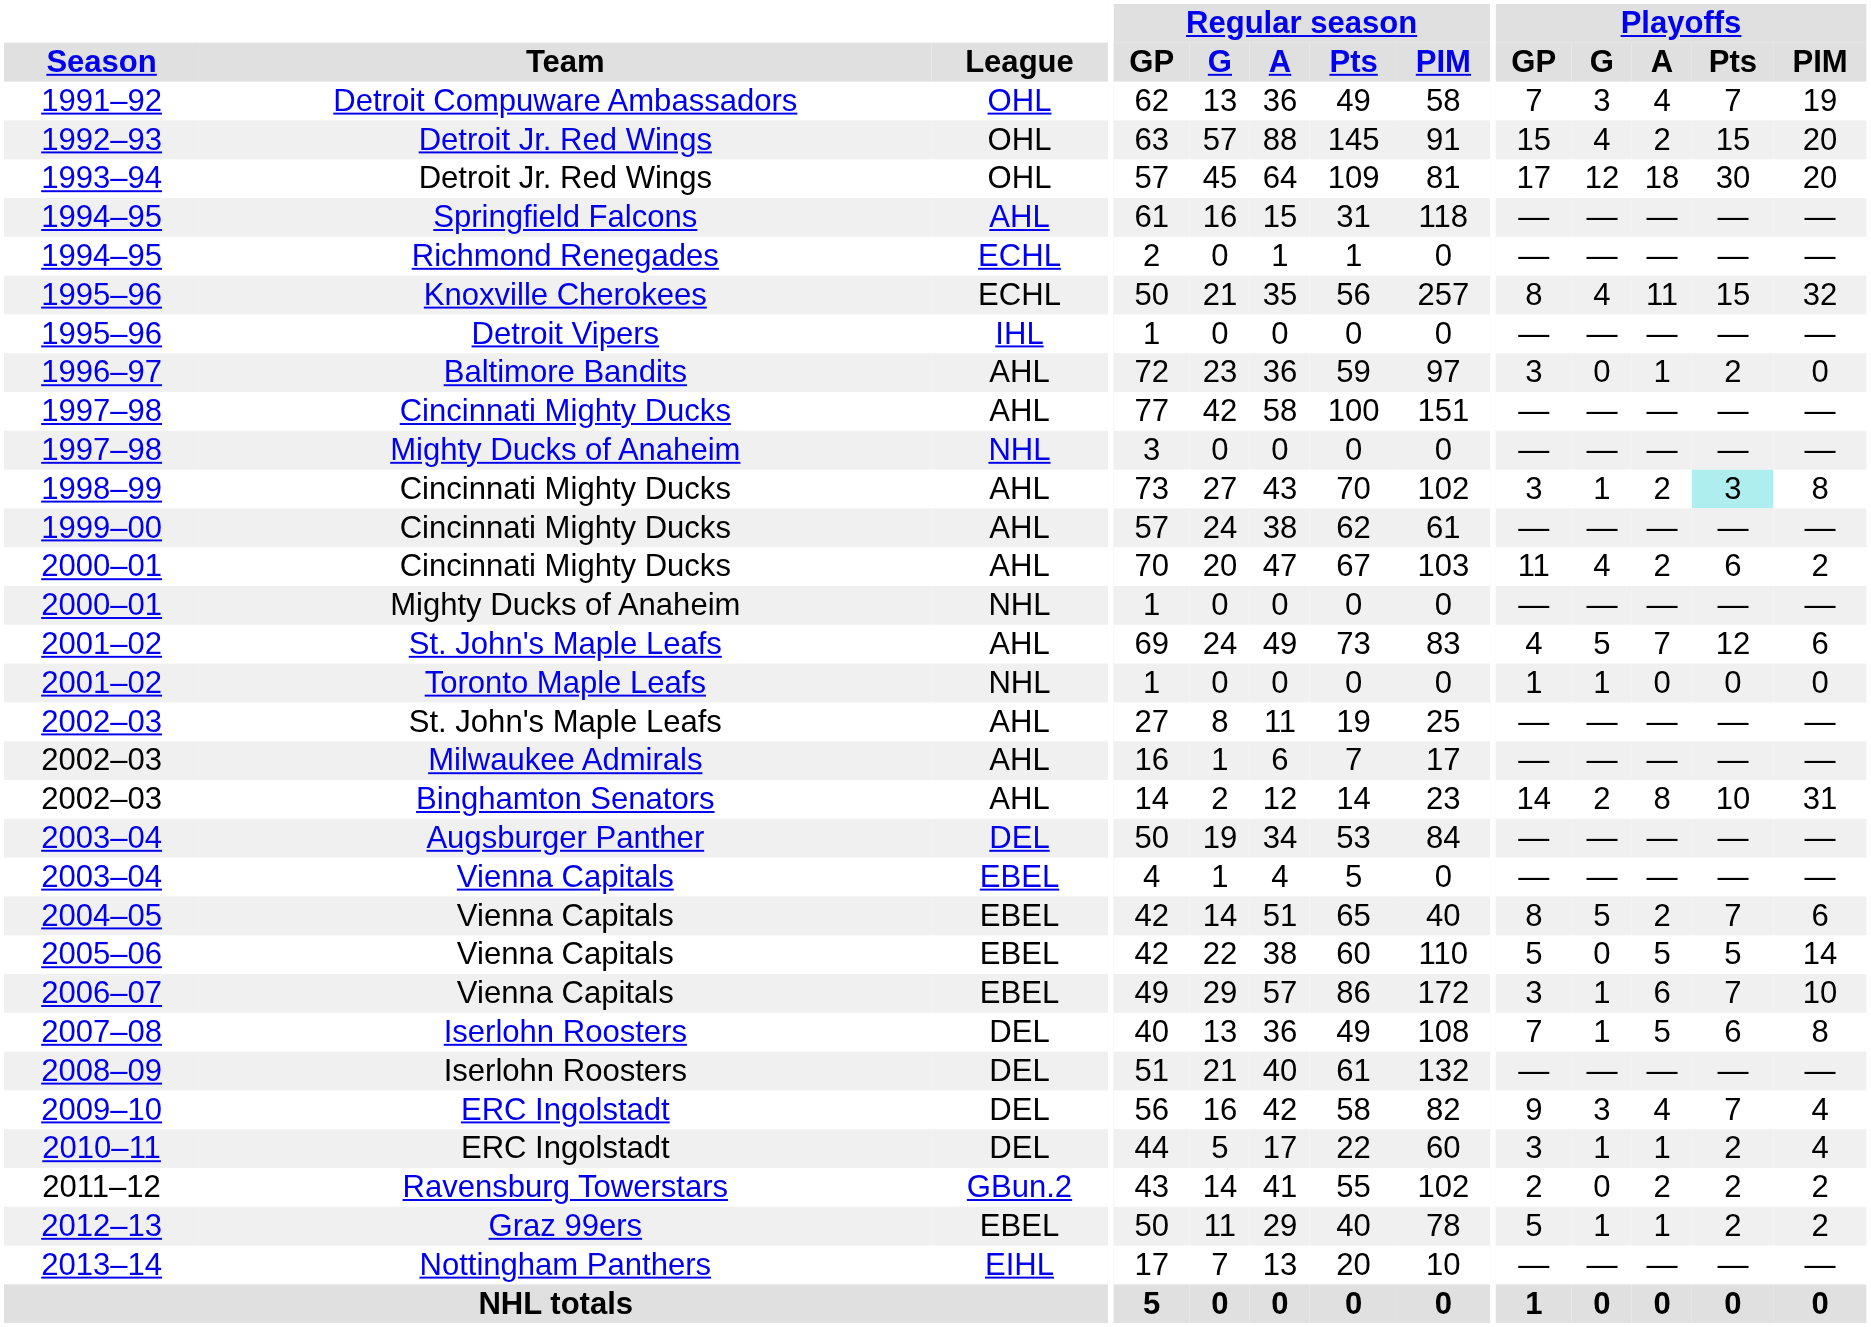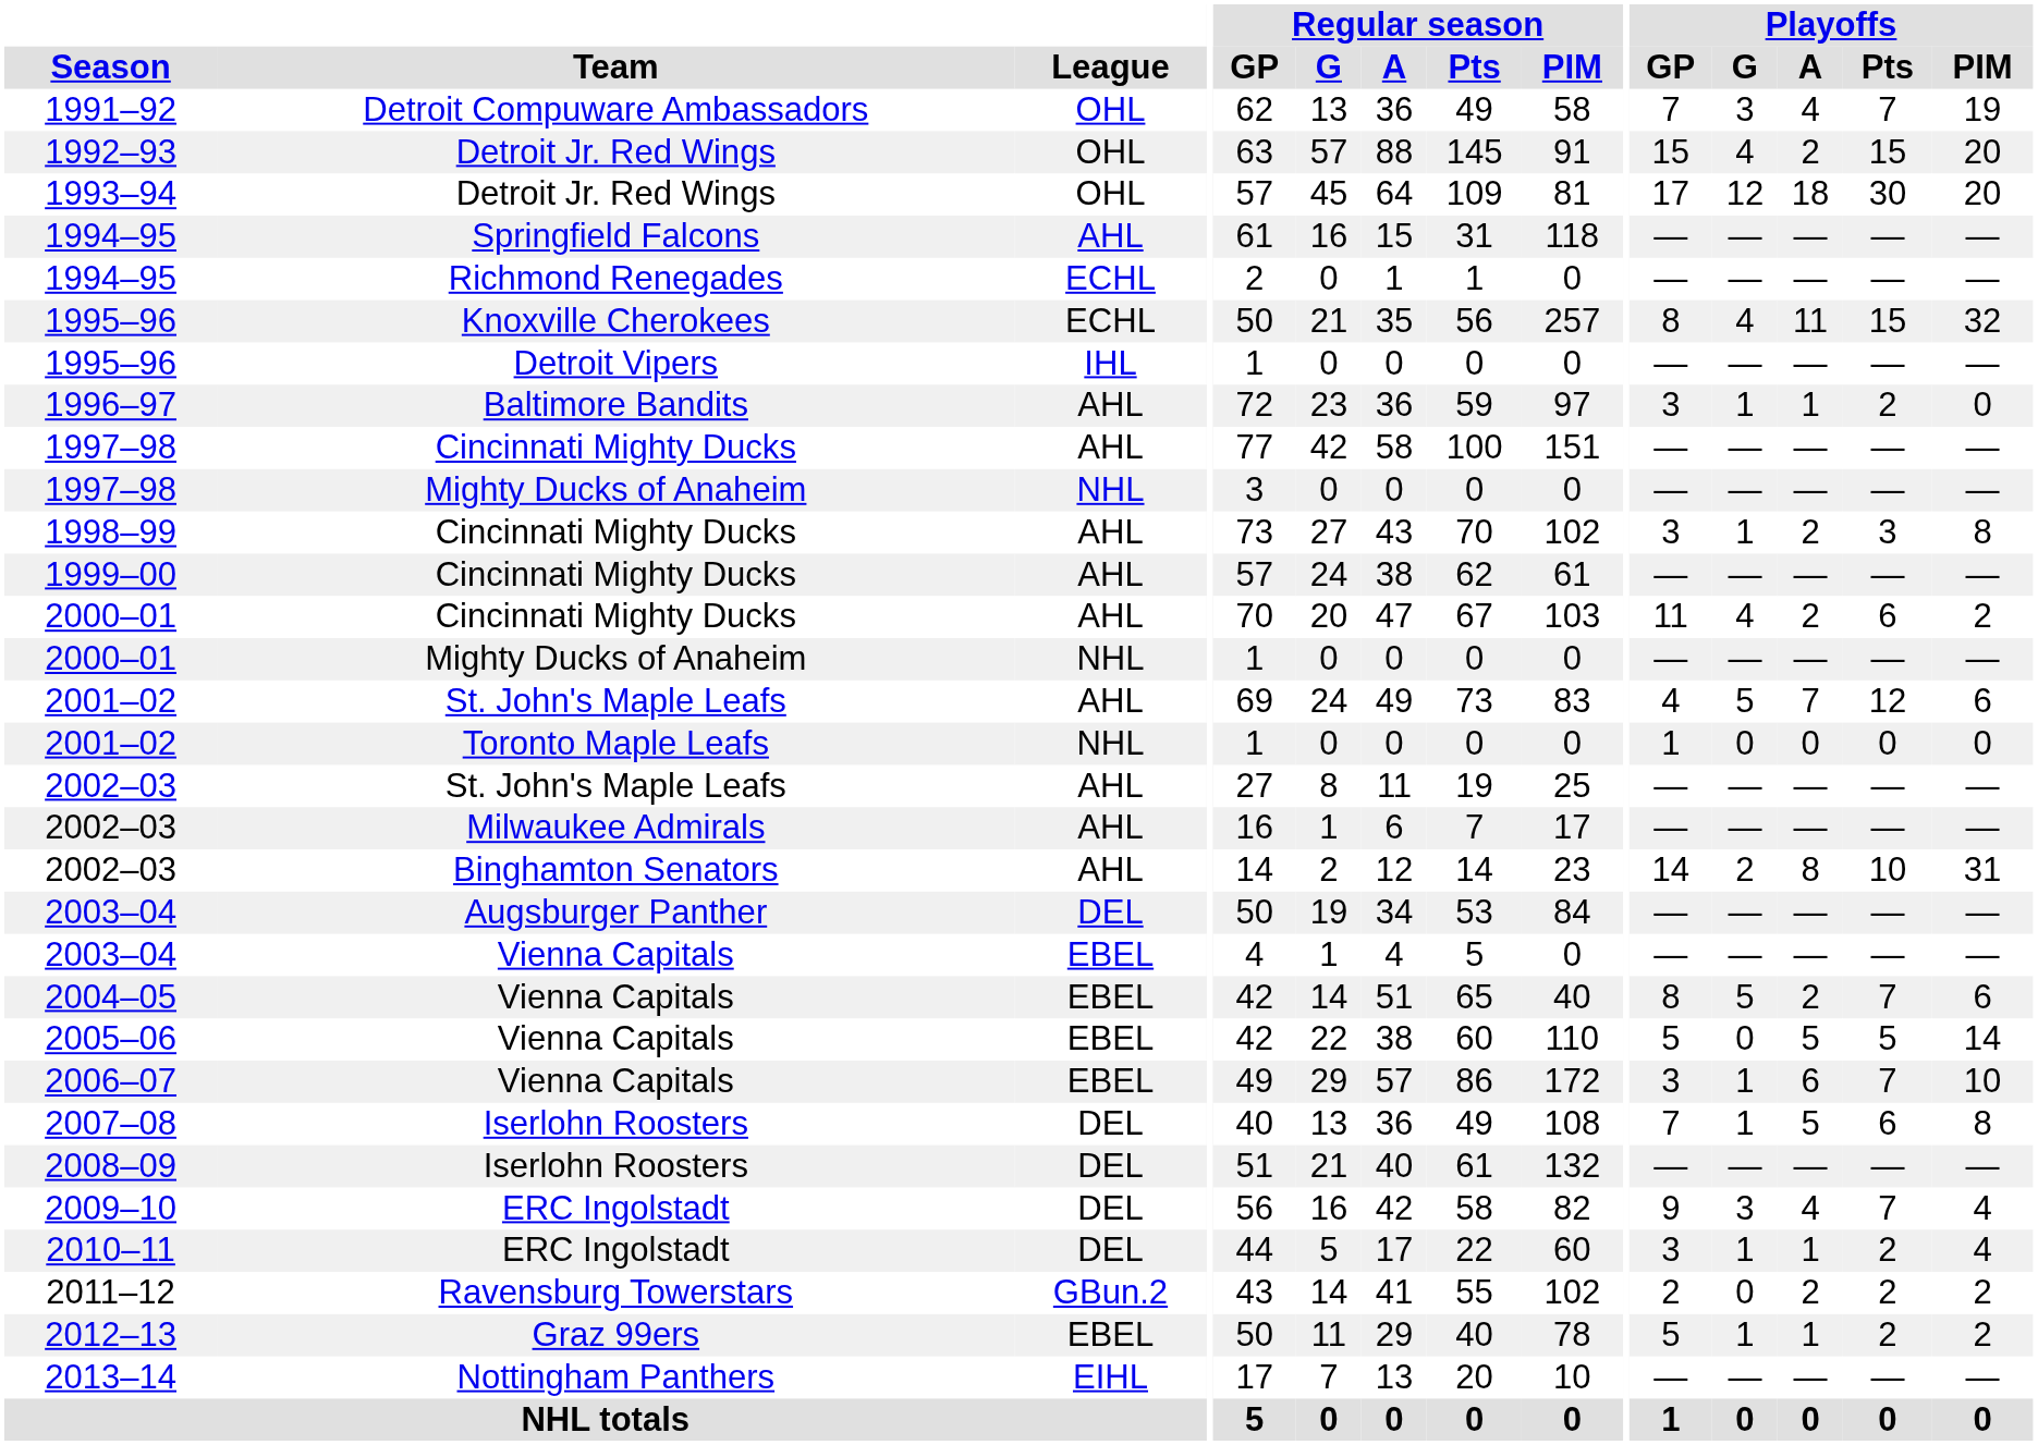1996–97 | Playoffs / G: 0 -> 1
1998–99 | Playoffs / Pts: paleturquoise background -> no background
2001–02 / Toronto Maple Leafs | Playoffs / G: 1 -> 0
